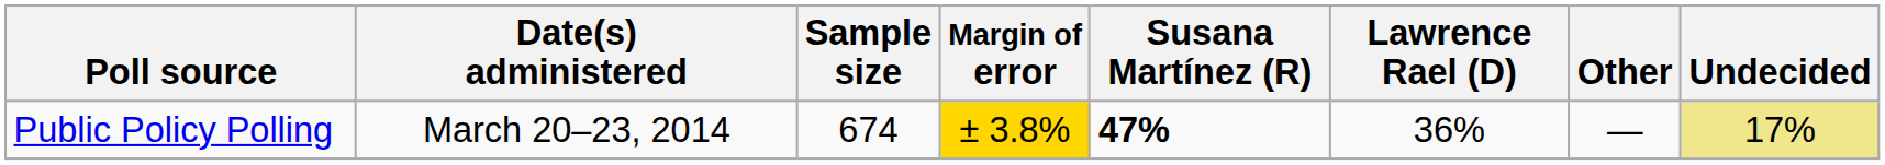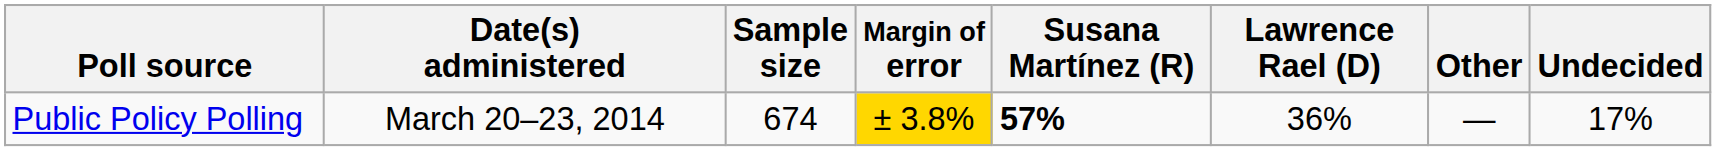Public Policy Polling | Susana Martínez (R): 47% -> 57%
Public Policy Polling | Undecided: khaki background -> no background
